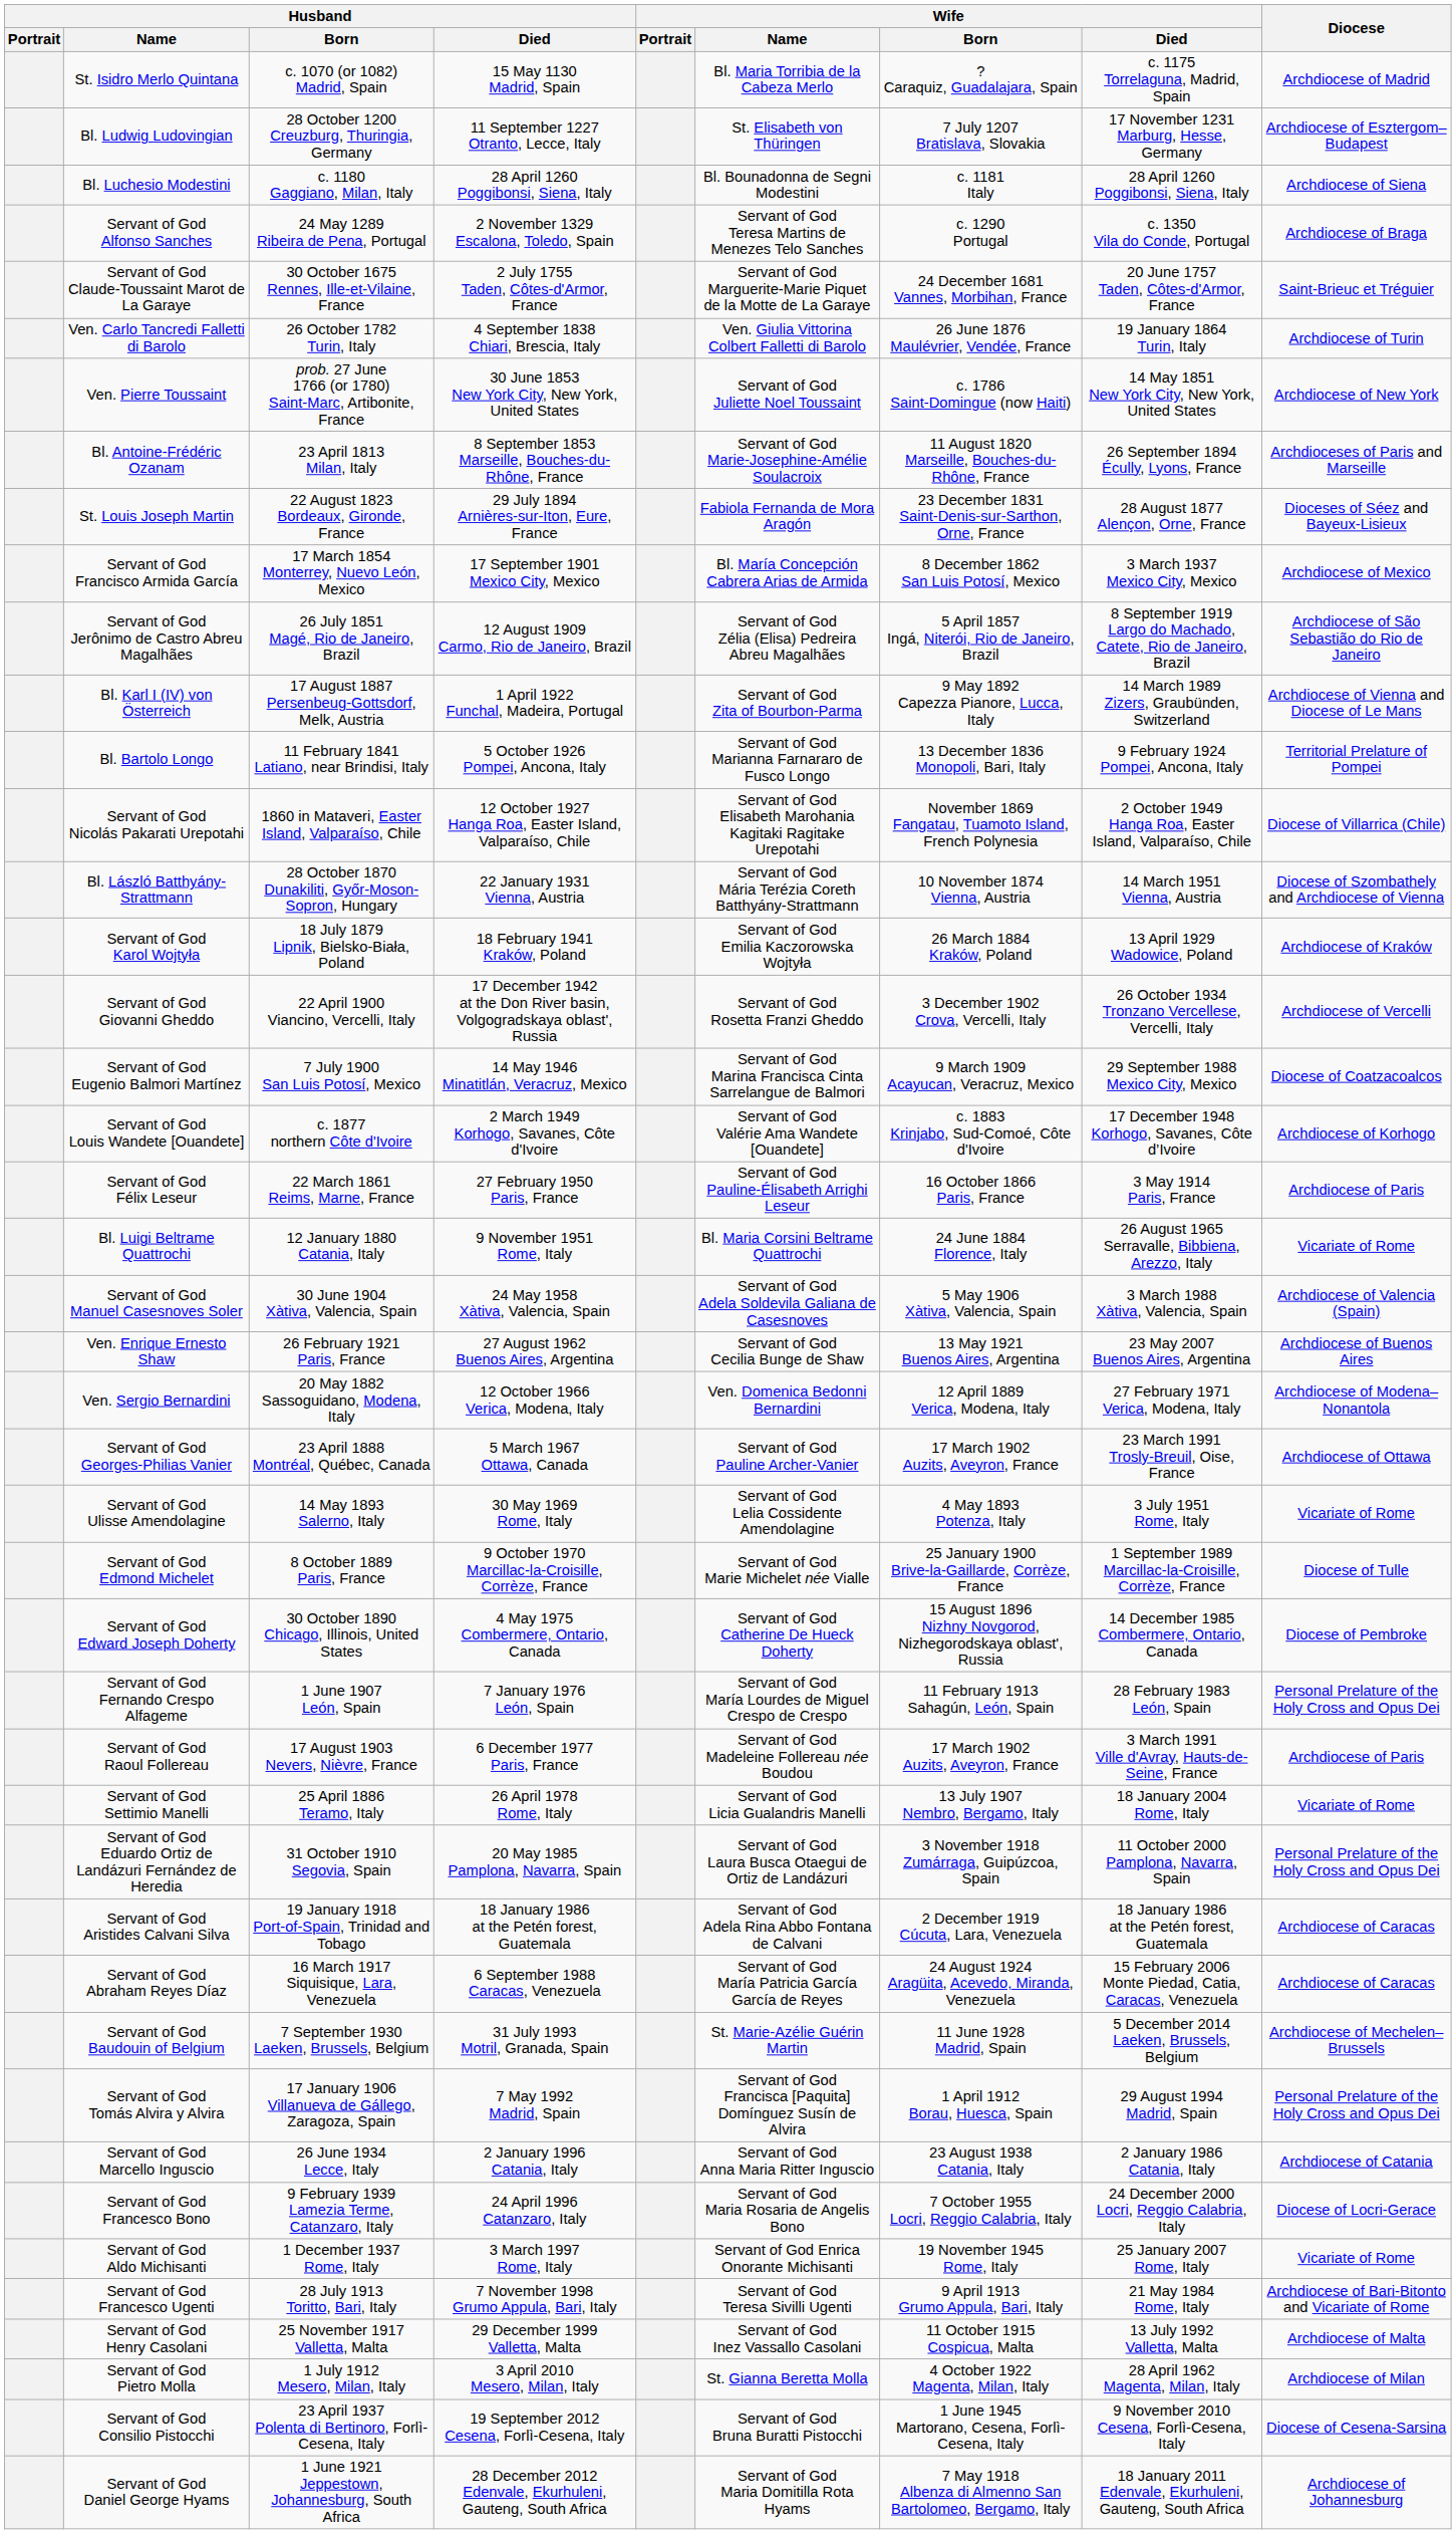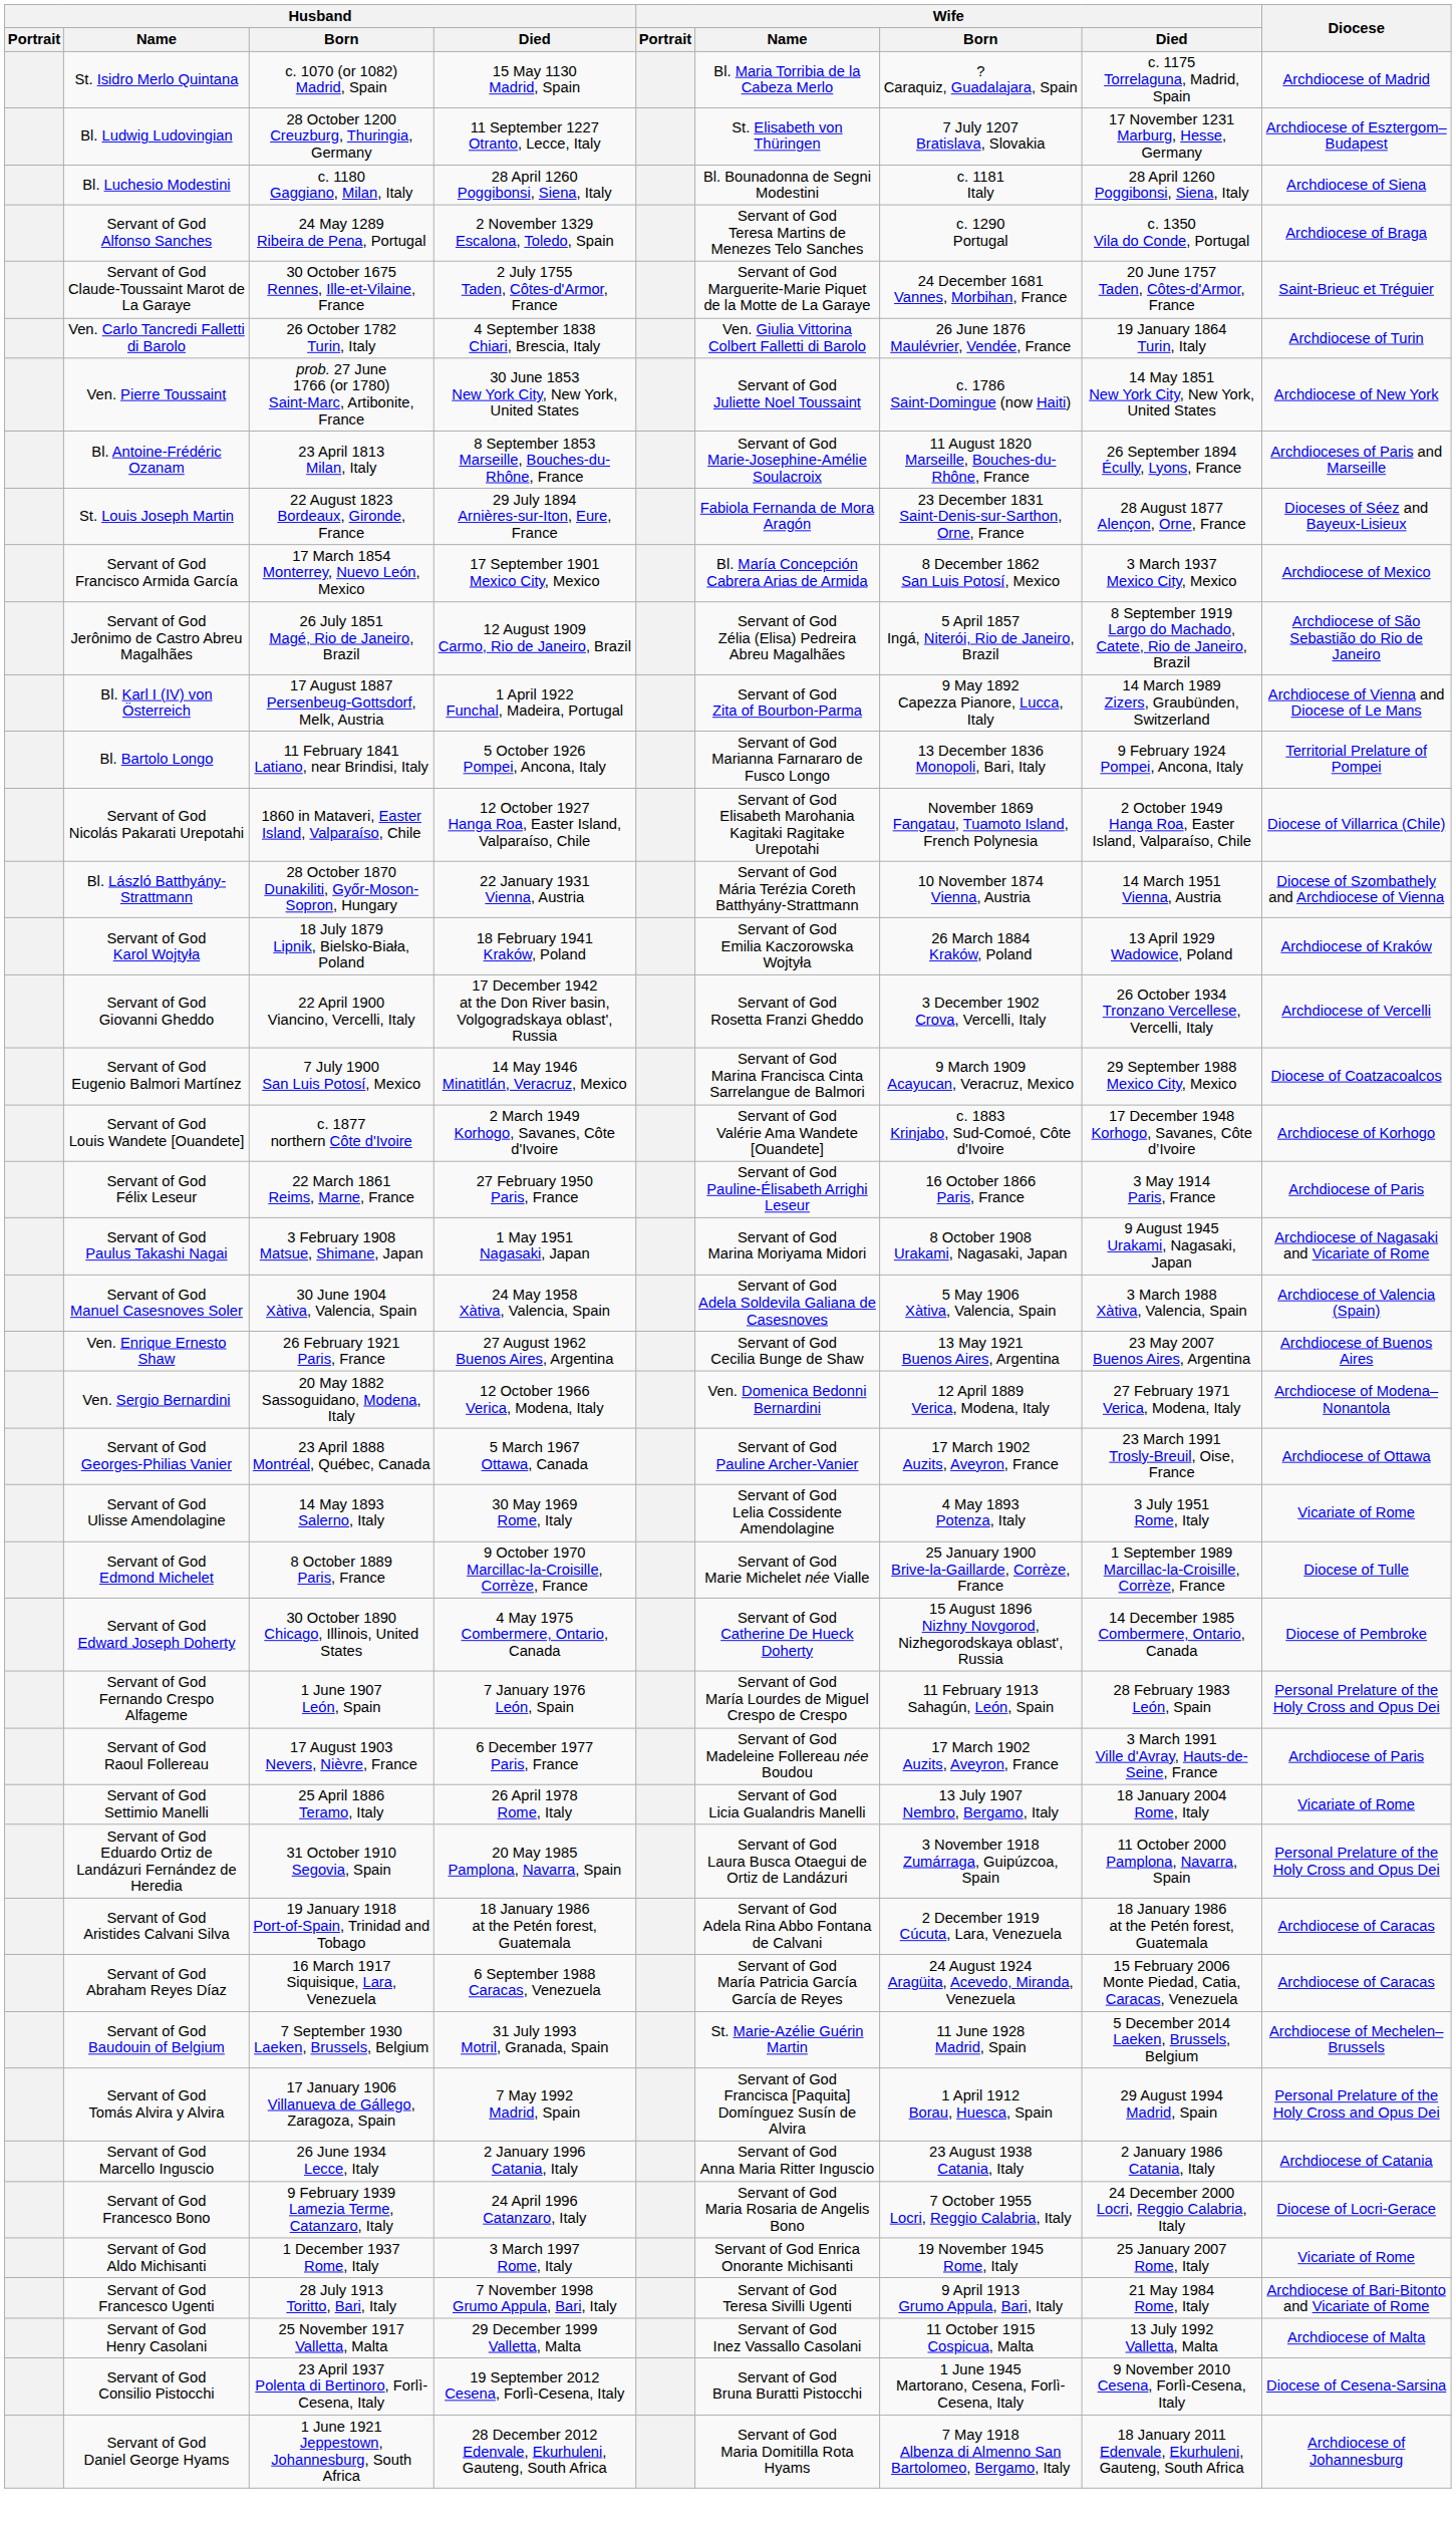+ row: Servant of God Paulus Takashi Nagai | 3 February 1908 Matsue, Shimane, Japan | 1 May 1951 Nagasaki, Japan | Servant of God Marina Moriyama Midori | 8 October 1908 Urakami, Nagasaki, Japan | 9 August 1945 Urakami, Nagasaki, Japan | Archdiocese of Nagasaki and Vicariate of Rome
- row: Bl. Luigi Beltrame Quattrochi | 12 January 1880 Catania, Italy | 9 November 1951 Rome, Italy | Bl. Maria Corsini Beltrame Quattrochi | 24 June 1884 Florence, Italy | 26 August 1965 Serravalle, Bibbiena, Arezzo, Italy | Vicariate of Rome
- row: Servant of God Pietro Molla | 1 July 1912 Mesero, Milan, Italy | 3 April 2010 Mesero, Milan, Italy | St. Gianna Beretta Molla | 4 October 1922 Magenta, Milan, Italy | 28 April 1962 Magenta, Milan, Italy | Archdiocese of Milan
